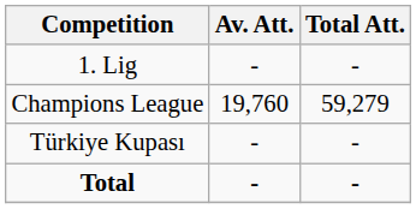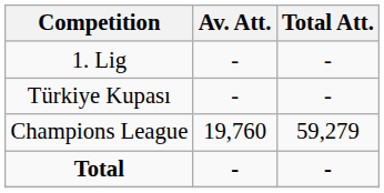rows swapped: Türkiye Kupası <-> Champions League
